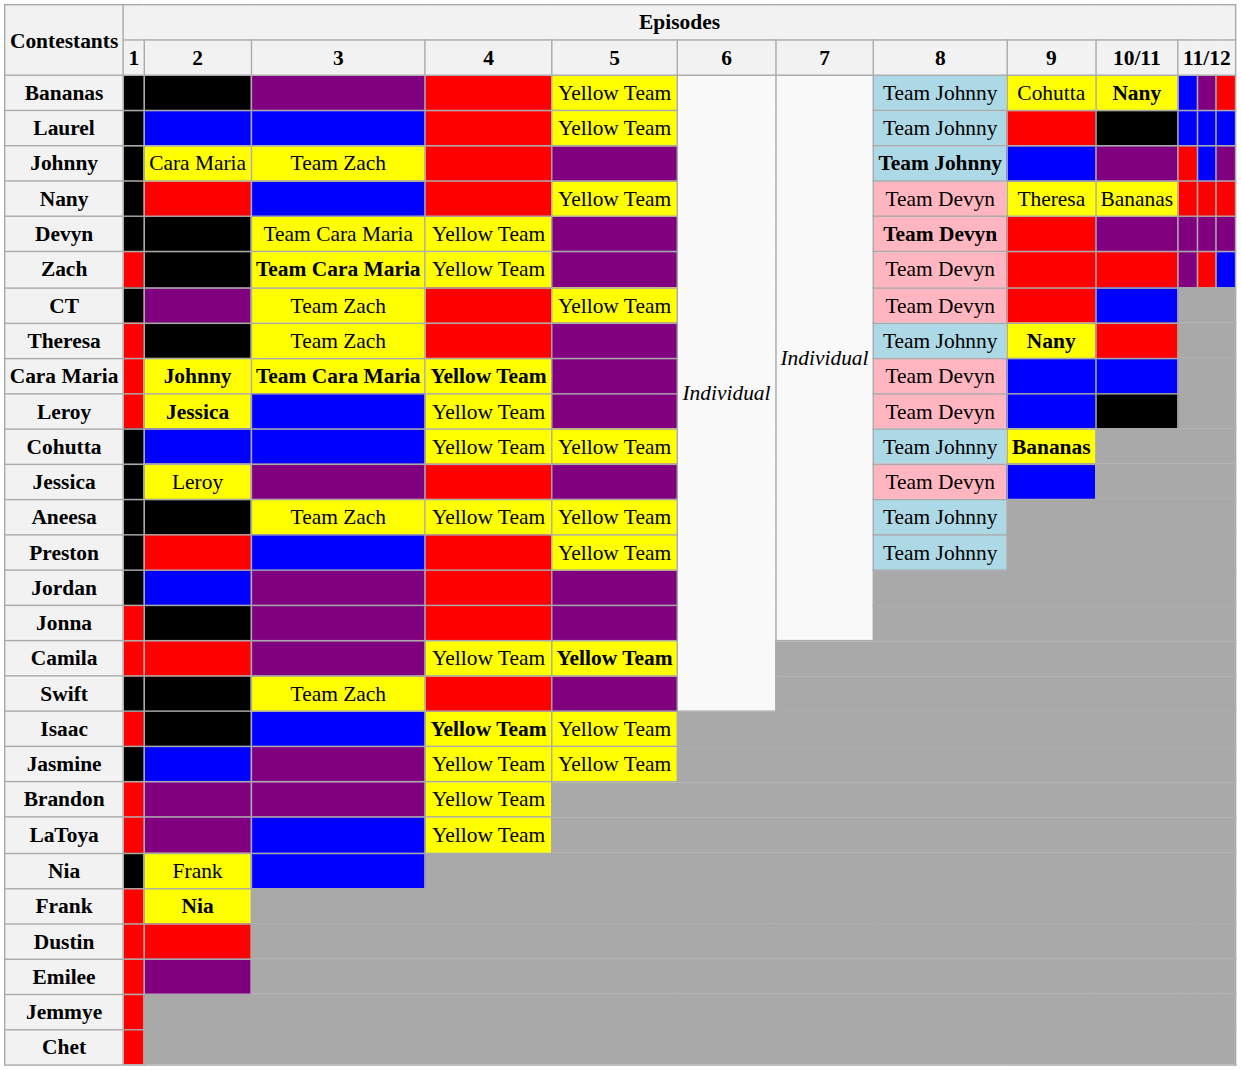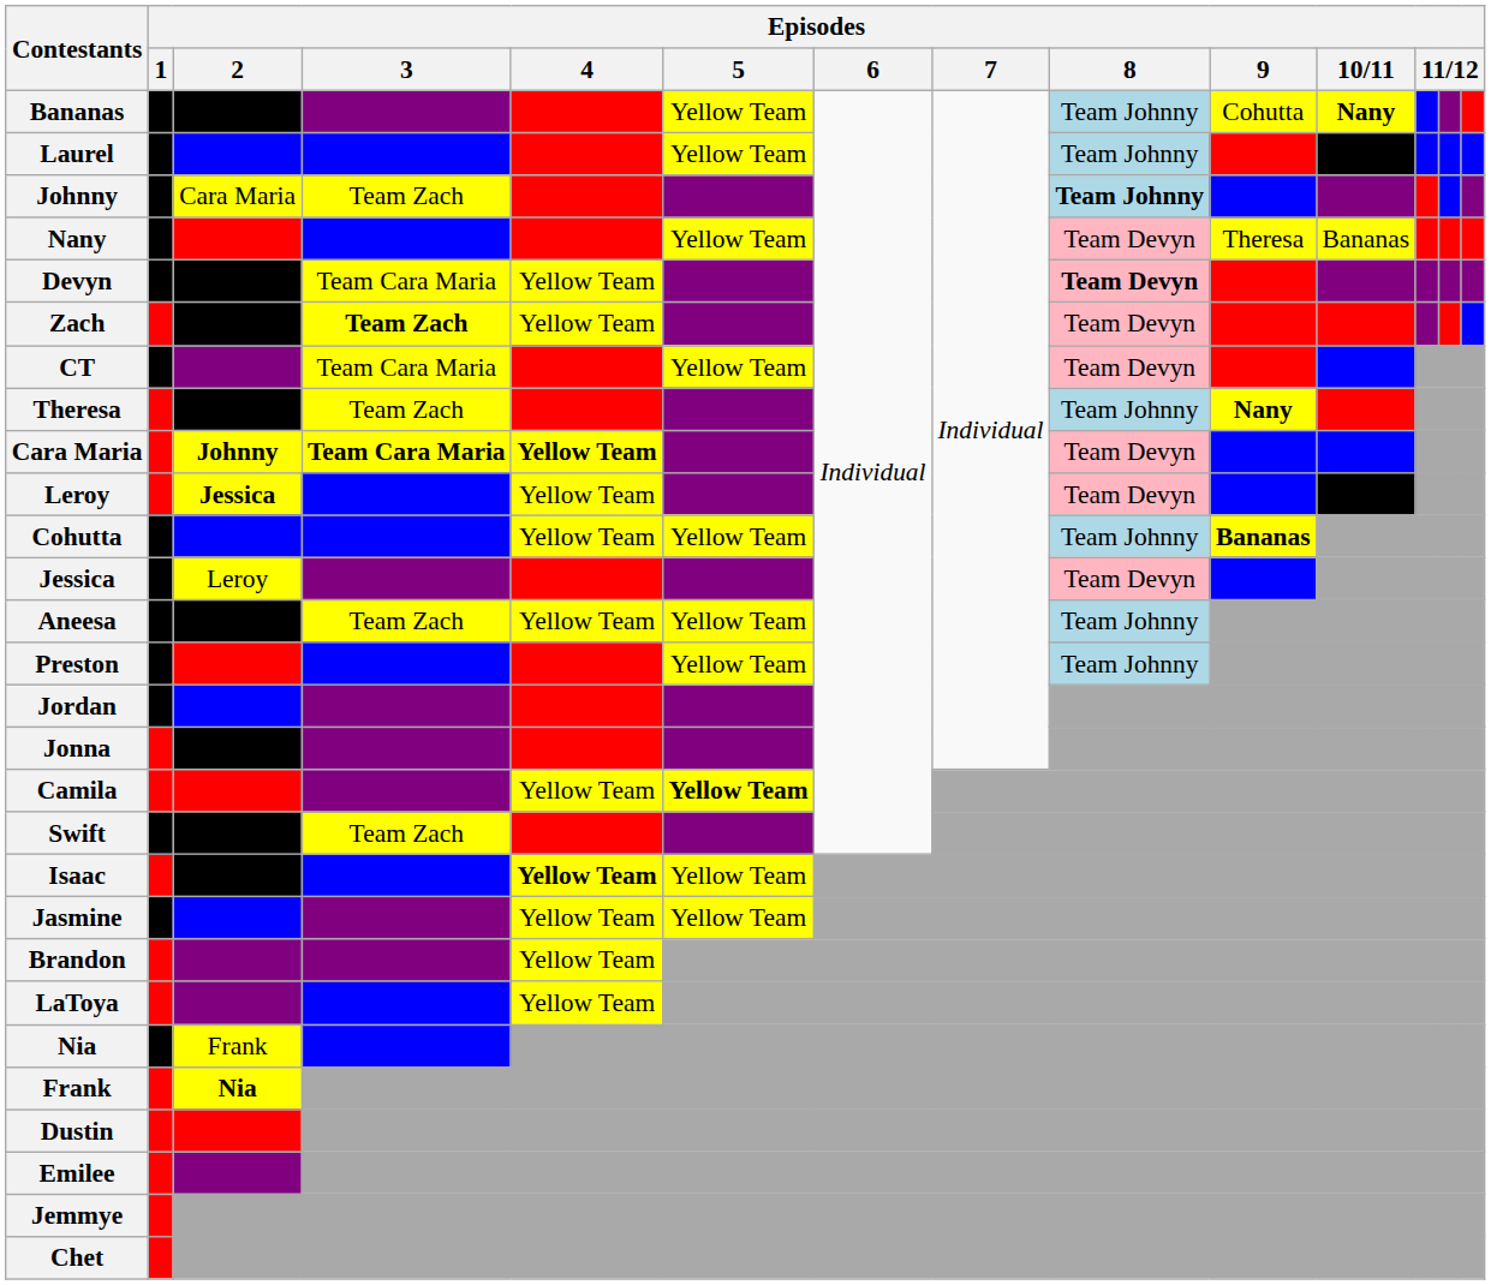Zach | Episodes / 3: Team Cara Maria -> Team Zach
CT | Episodes / 3: Team Zach -> Team Cara Maria
